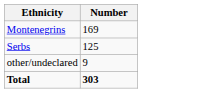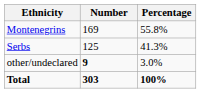+ column: Percentage | 55.8% | 41.3% | 3.0% | 100%
other/undeclared | Number: normal -> bold
